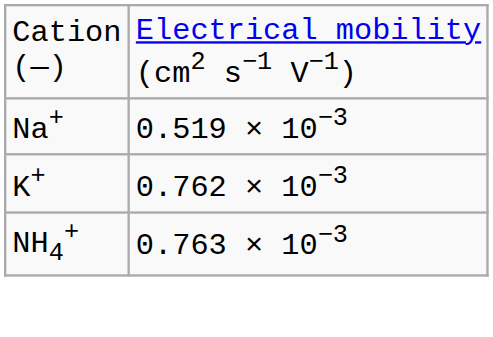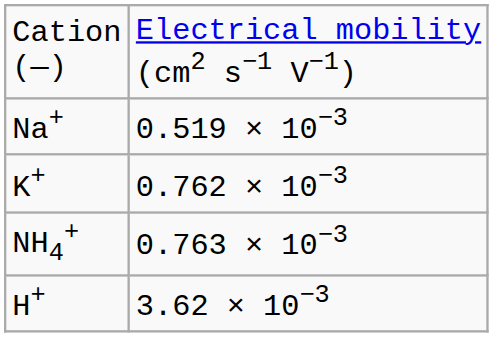+ row: H+ | 3.62 × 10−3
